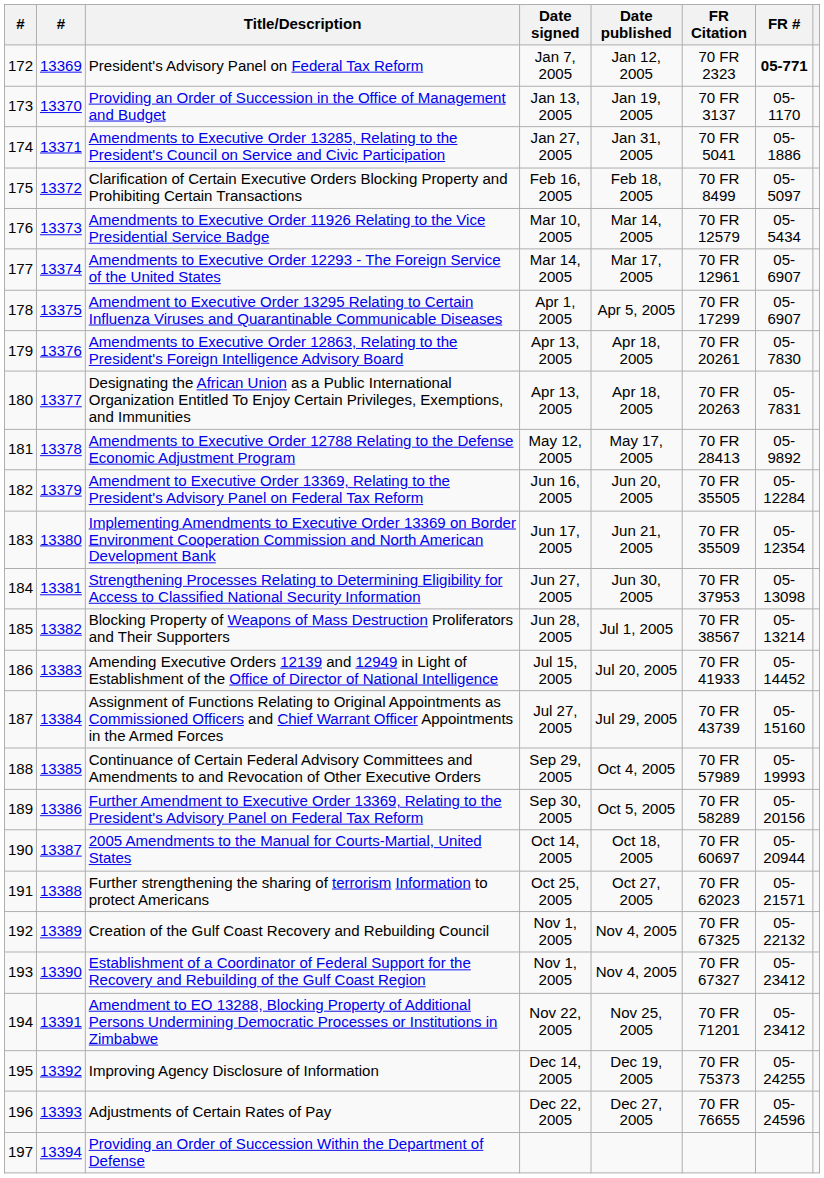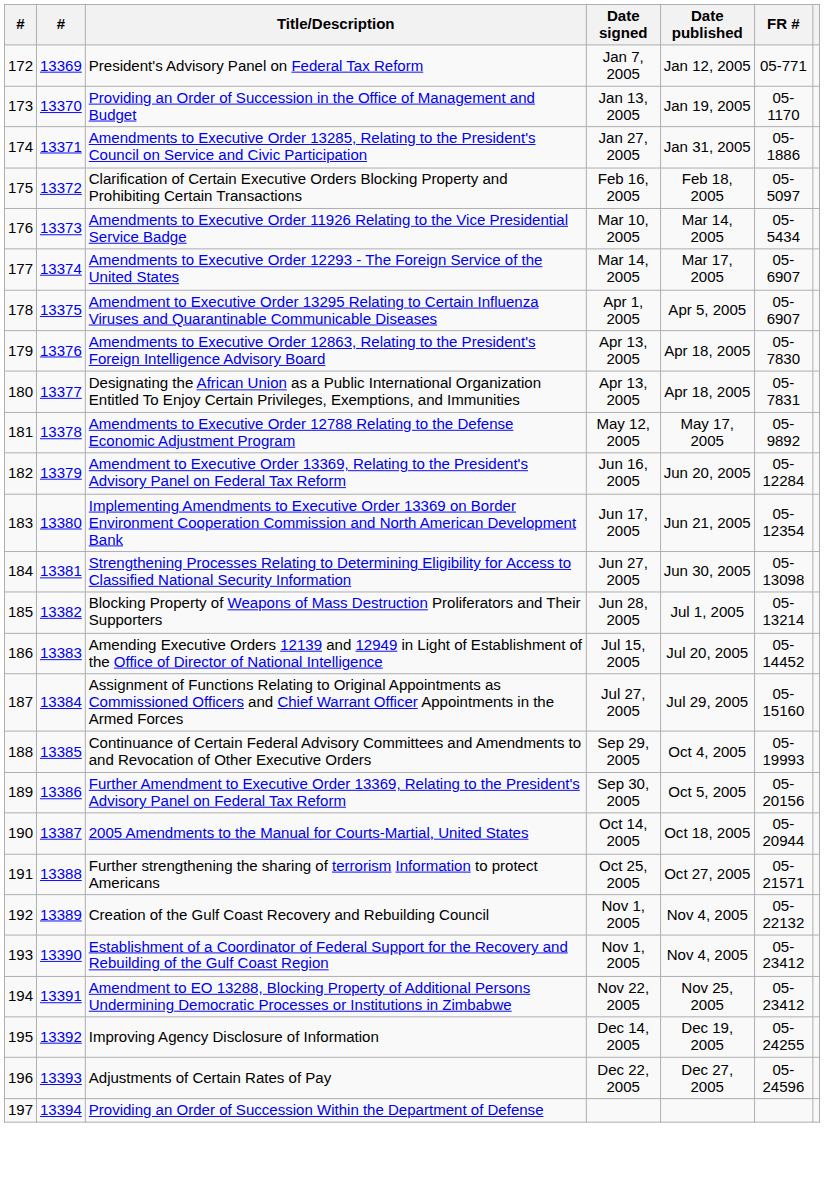- column: FR Citation | 70 FR 2323 | 70 FR 3137 | 70 FR 5041 | 70 FR 8499 | 70 FR 12579 | 70 FR 12961 | 70 FR 17299 | 70 FR 20261 | 70 FR 20263 | 70 FR 28413 | 70 FR 35505 | 70 FR 35509 | 70 FR 37953 | 70 FR 38567 | 70 FR 41933 | 70 FR 43739 | 70 FR 57989 | 70 FR 58289 | 70 FR 60697 | 70 FR 62023 | 70 FR 67325 | 70 FR 67327 | 70 FR 71201 | 70 FR 75373 | 70 FR 76655
President's Advisory Panel on Federal Tax Reform | FR #: bold -> normal
